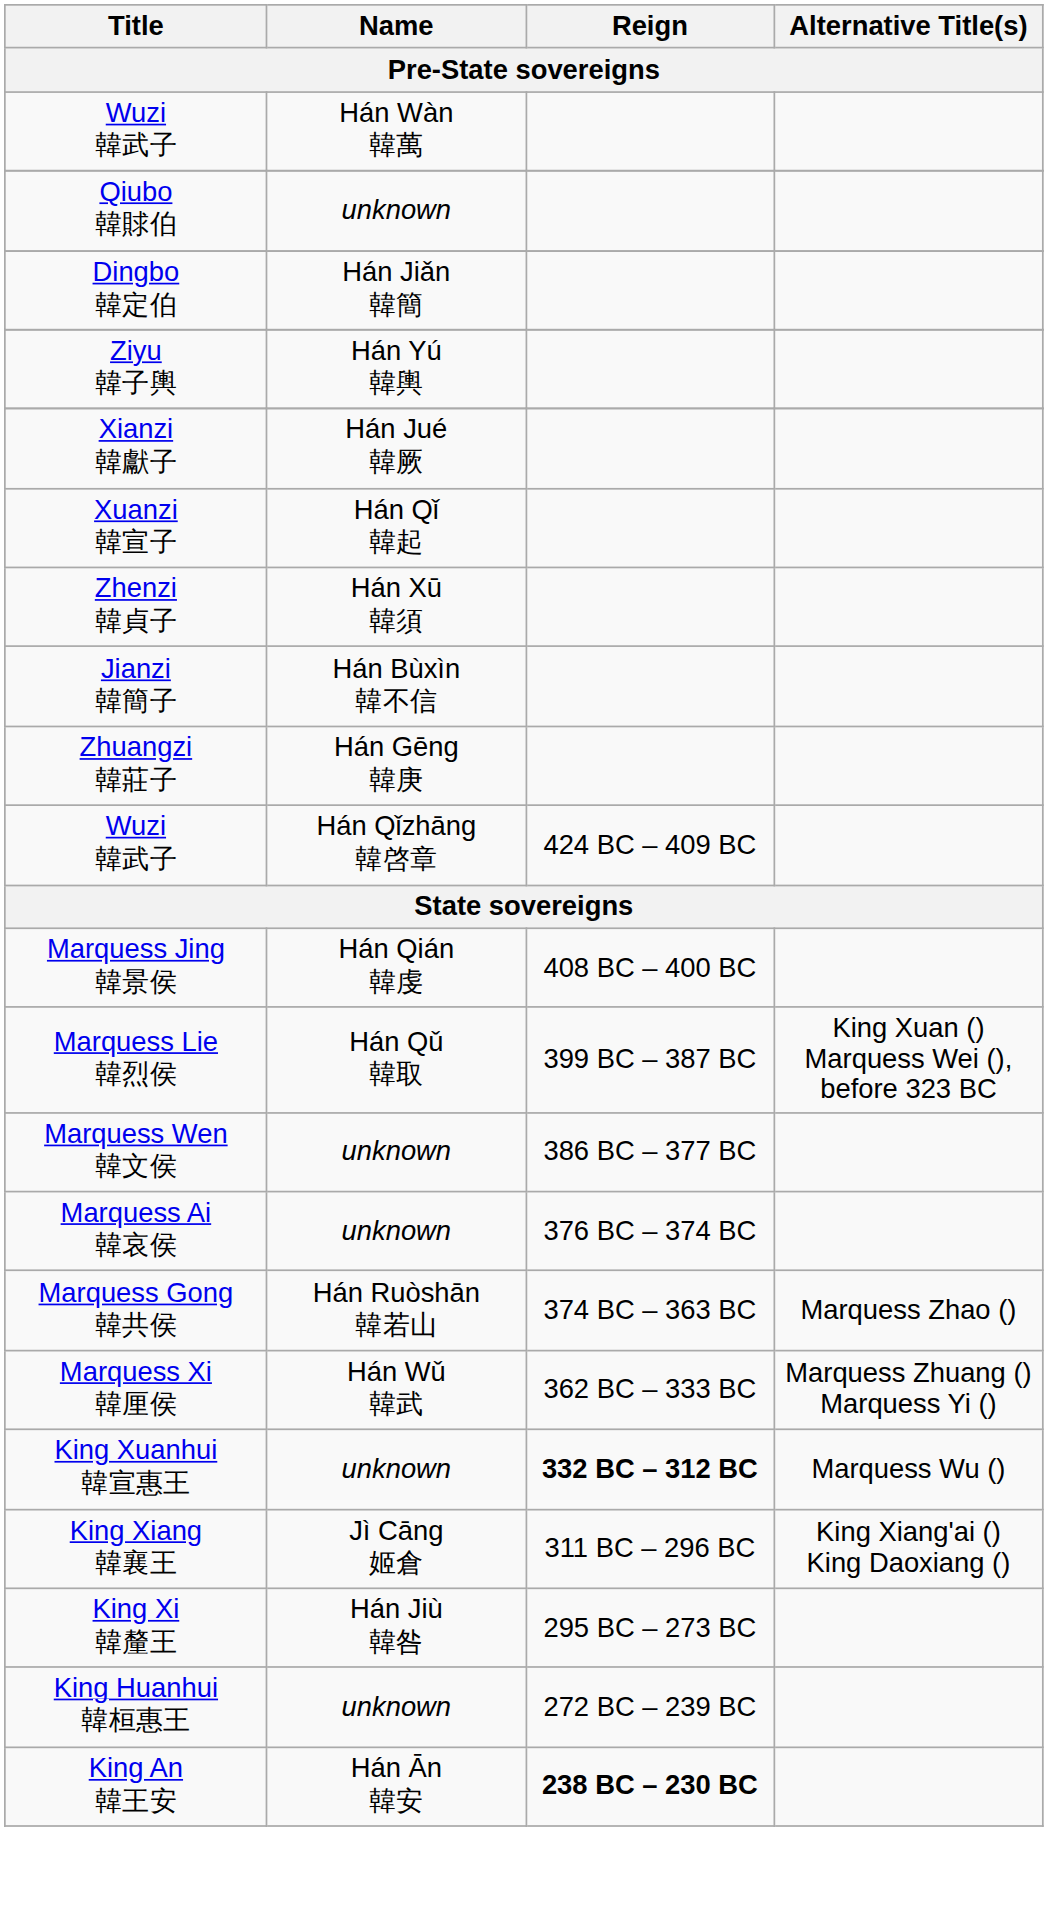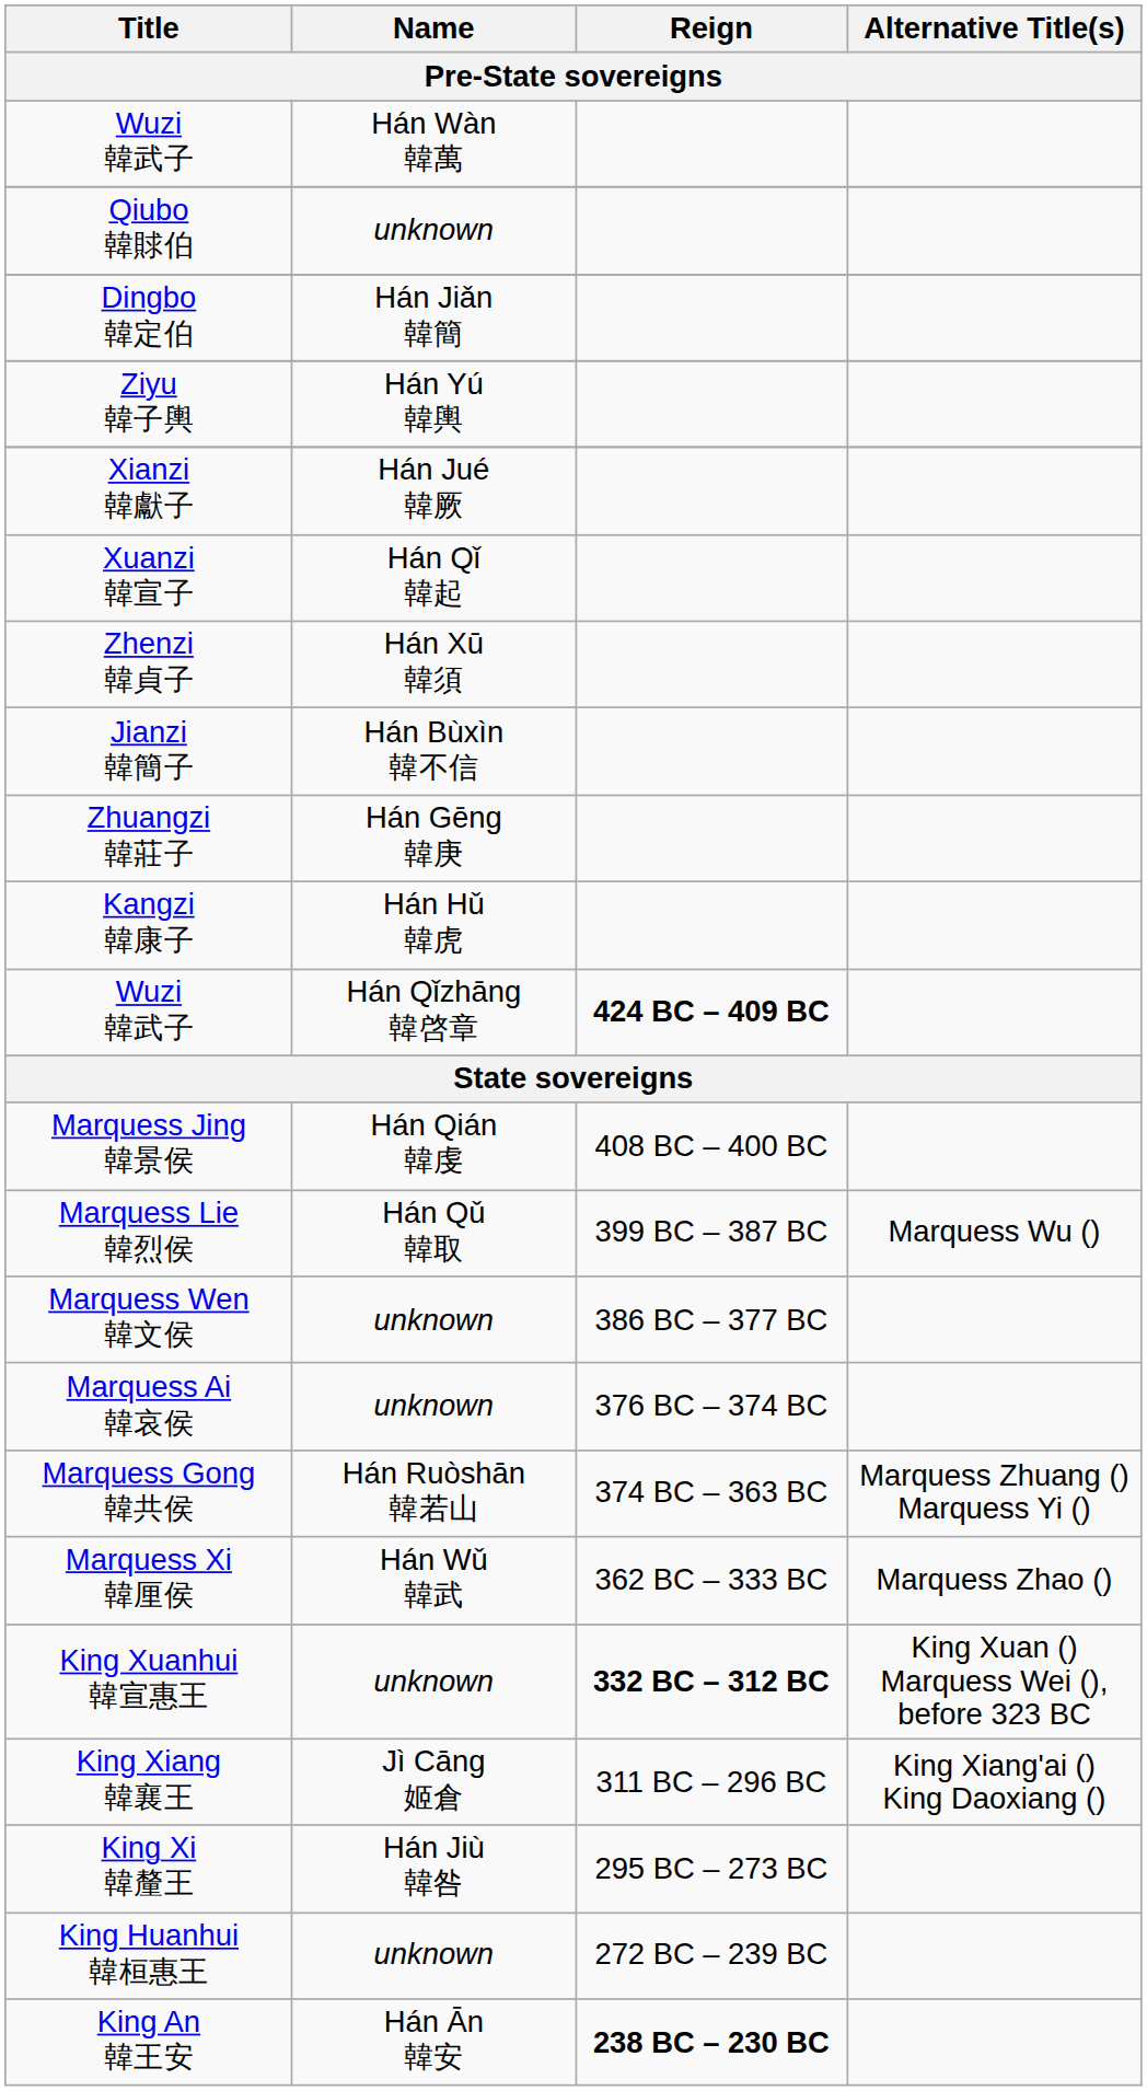+ row: Kangzi 韓康子 | Hán Hǔ 韓虎
Wuzi 韓武子 / Hán Qǐzhāng 韓啓章 | Reign: normal -> bold
Marquess Lie 韓烈侯 | Alternative Title(s): King Xuan () Marquess Wei (), before 323 BC -> Marquess Wu ()
Marquess Gong 韓共侯 | Alternative Title(s): Marquess Zhao () -> Marquess Zhuang () Marquess Yi ()
Marquess Xi 韓厘侯 | Alternative Title(s): Marquess Zhuang () Marquess Yi () -> Marquess Zhao ()
King Xuanhui 韓宣惠王 | Alternative Title(s): Marquess Wu () -> King Xuan () Marquess Wei (), before 323 BC
